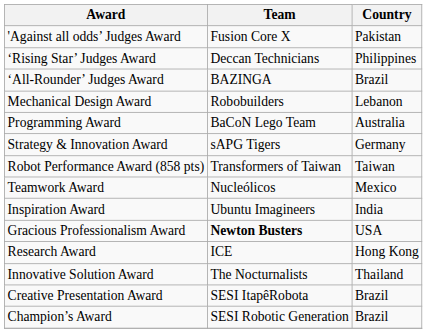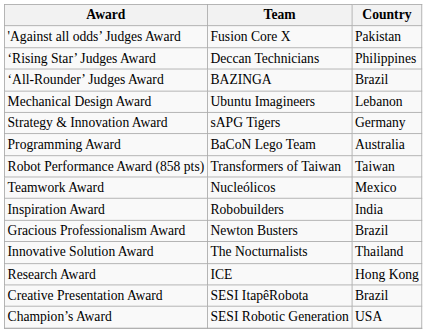Mechanical Design Award | Team: Robobuilders -> Ubuntu Imagineers
rows swapped: Programming Award <-> Strategy & Innovation Award
Inspiration Award | Team: Ubuntu Imagineers -> Robobuilders
Gracious Professionalism Award | Team: bold -> normal
Gracious Professionalism Award | Country: USA -> Brazil
rows swapped: Research Award <-> Innovative Solution Award
Champion’s Award | Country: Brazil -> USA
